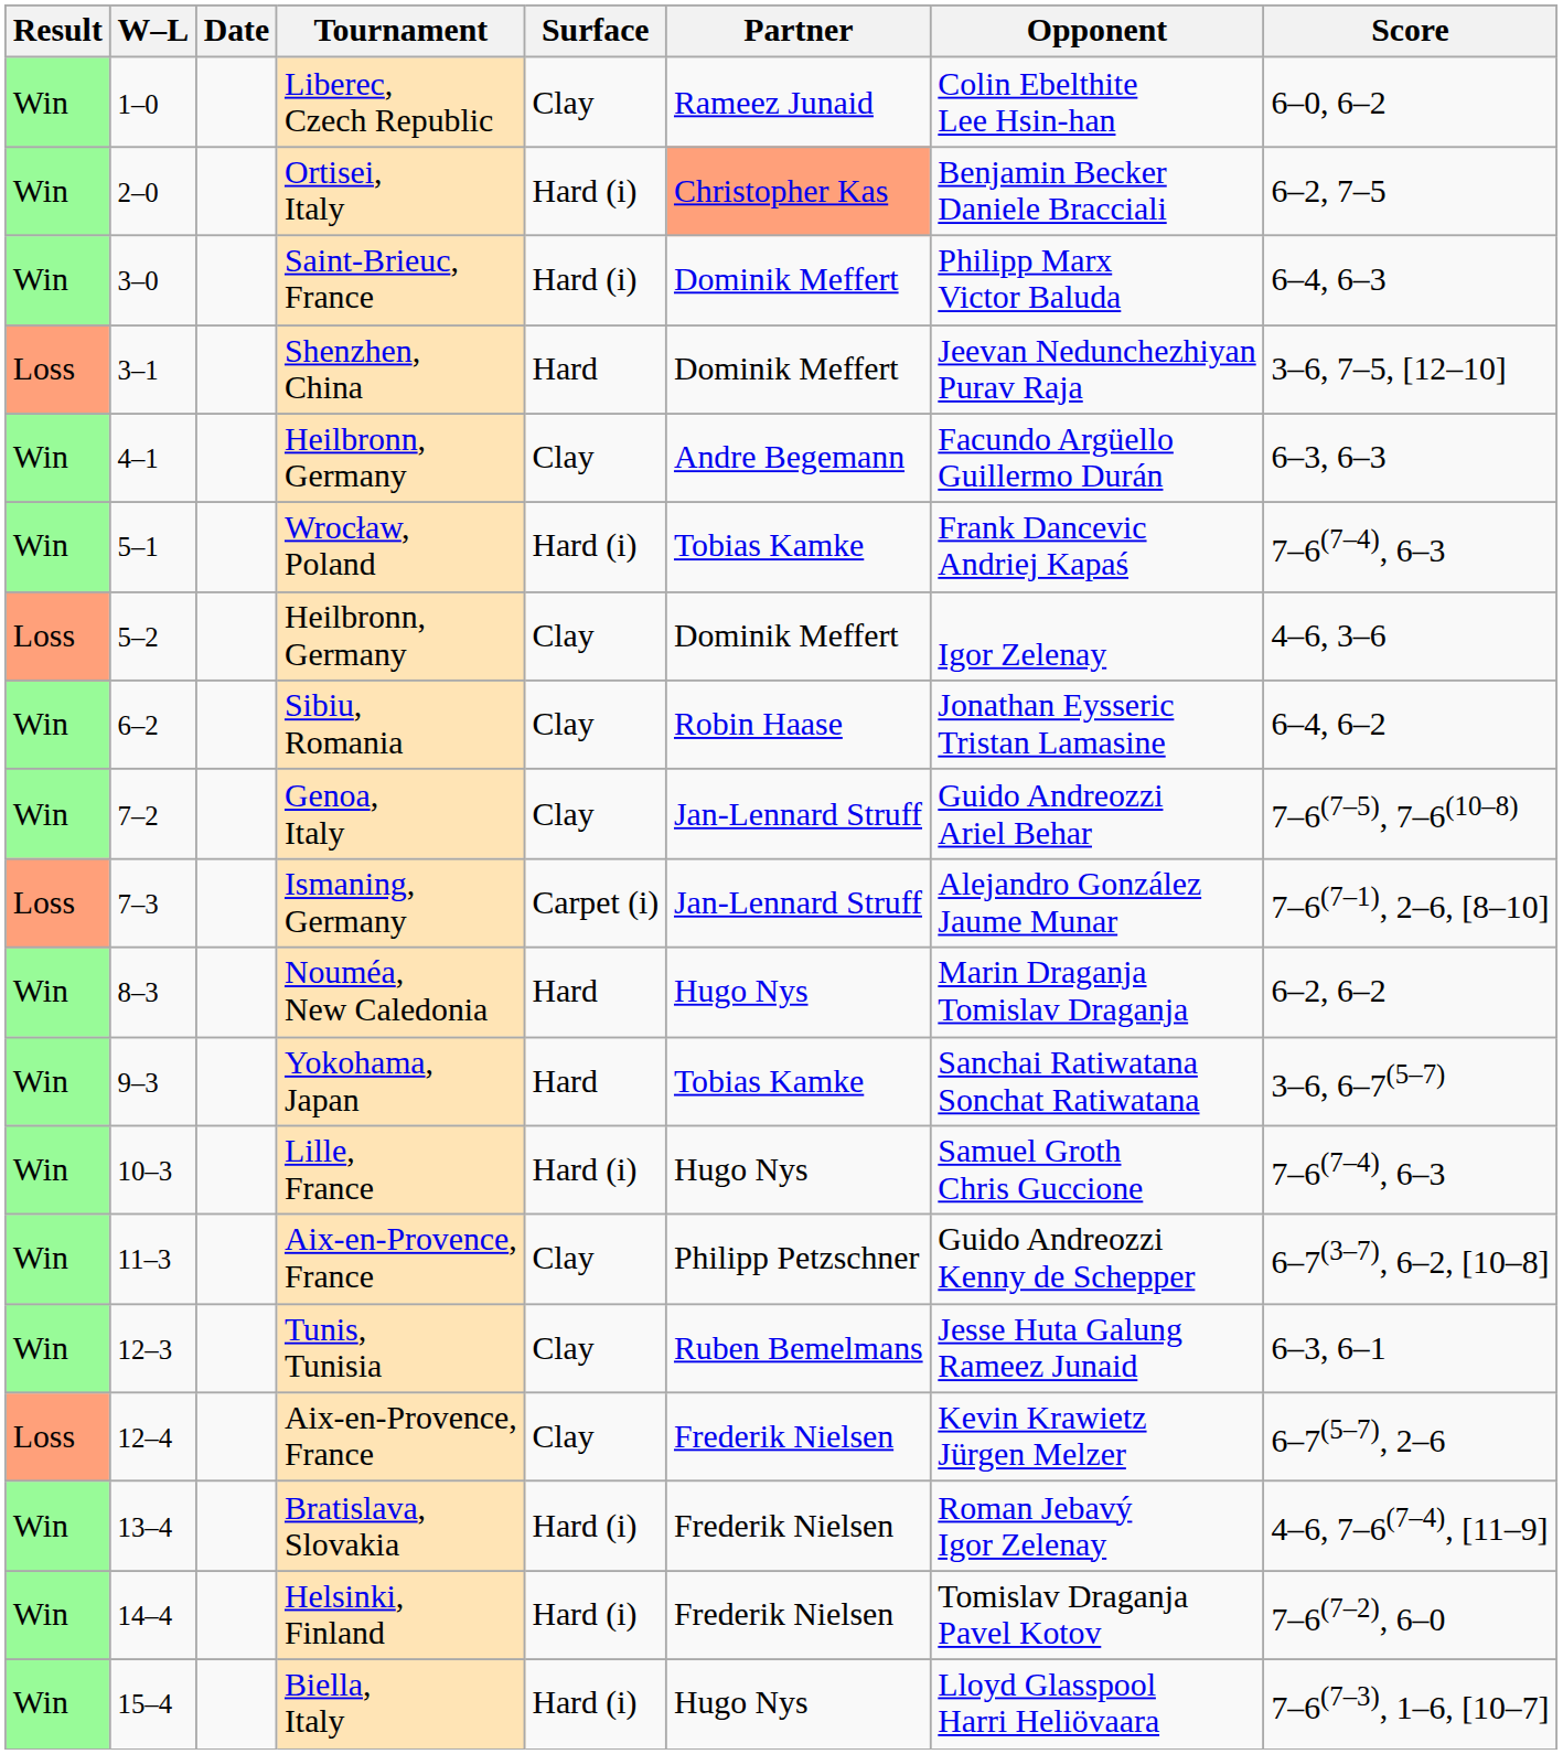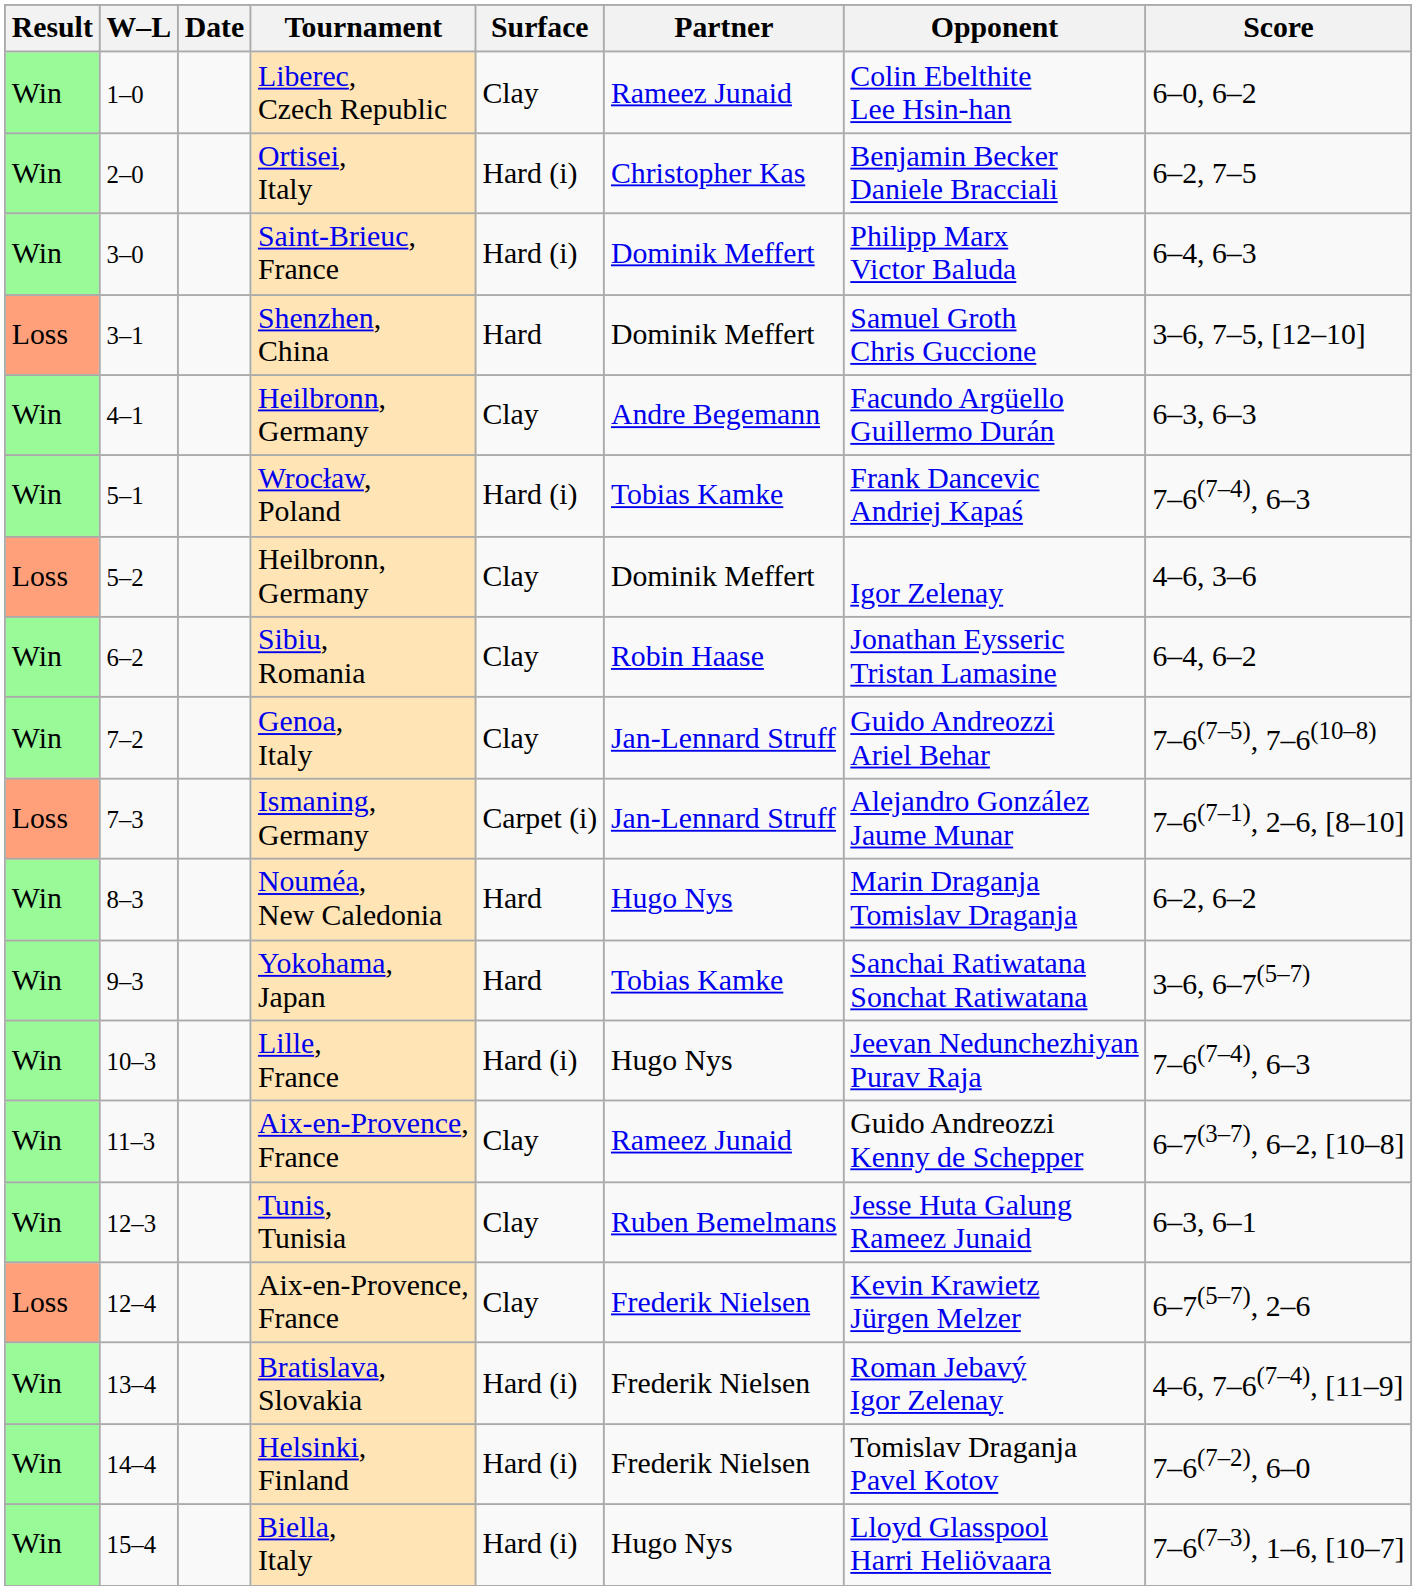2–0 | Partner: lightsalmon background -> no background
3–1 | Opponent: Jeevan Nedunchezhiyan Purav Raja -> Samuel Groth Chris Guccione
10–3 | Opponent: Samuel Groth Chris Guccione -> Jeevan Nedunchezhiyan Purav Raja
11–3 | Partner: Philipp Petzschner -> Rameez Junaid
